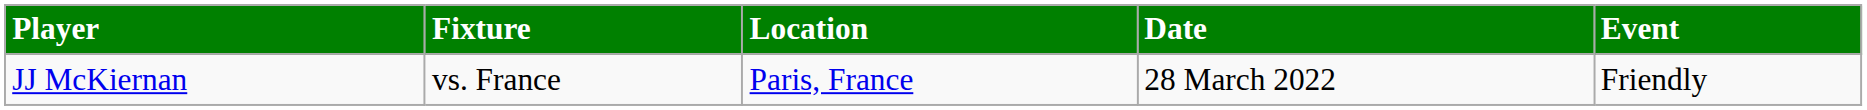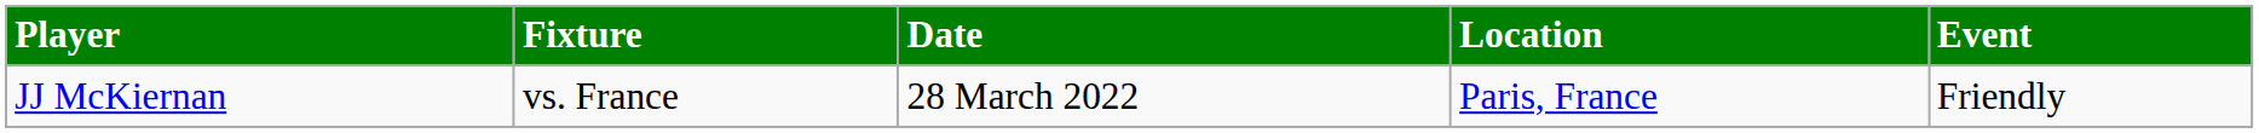columns swapped: Date <-> Location
